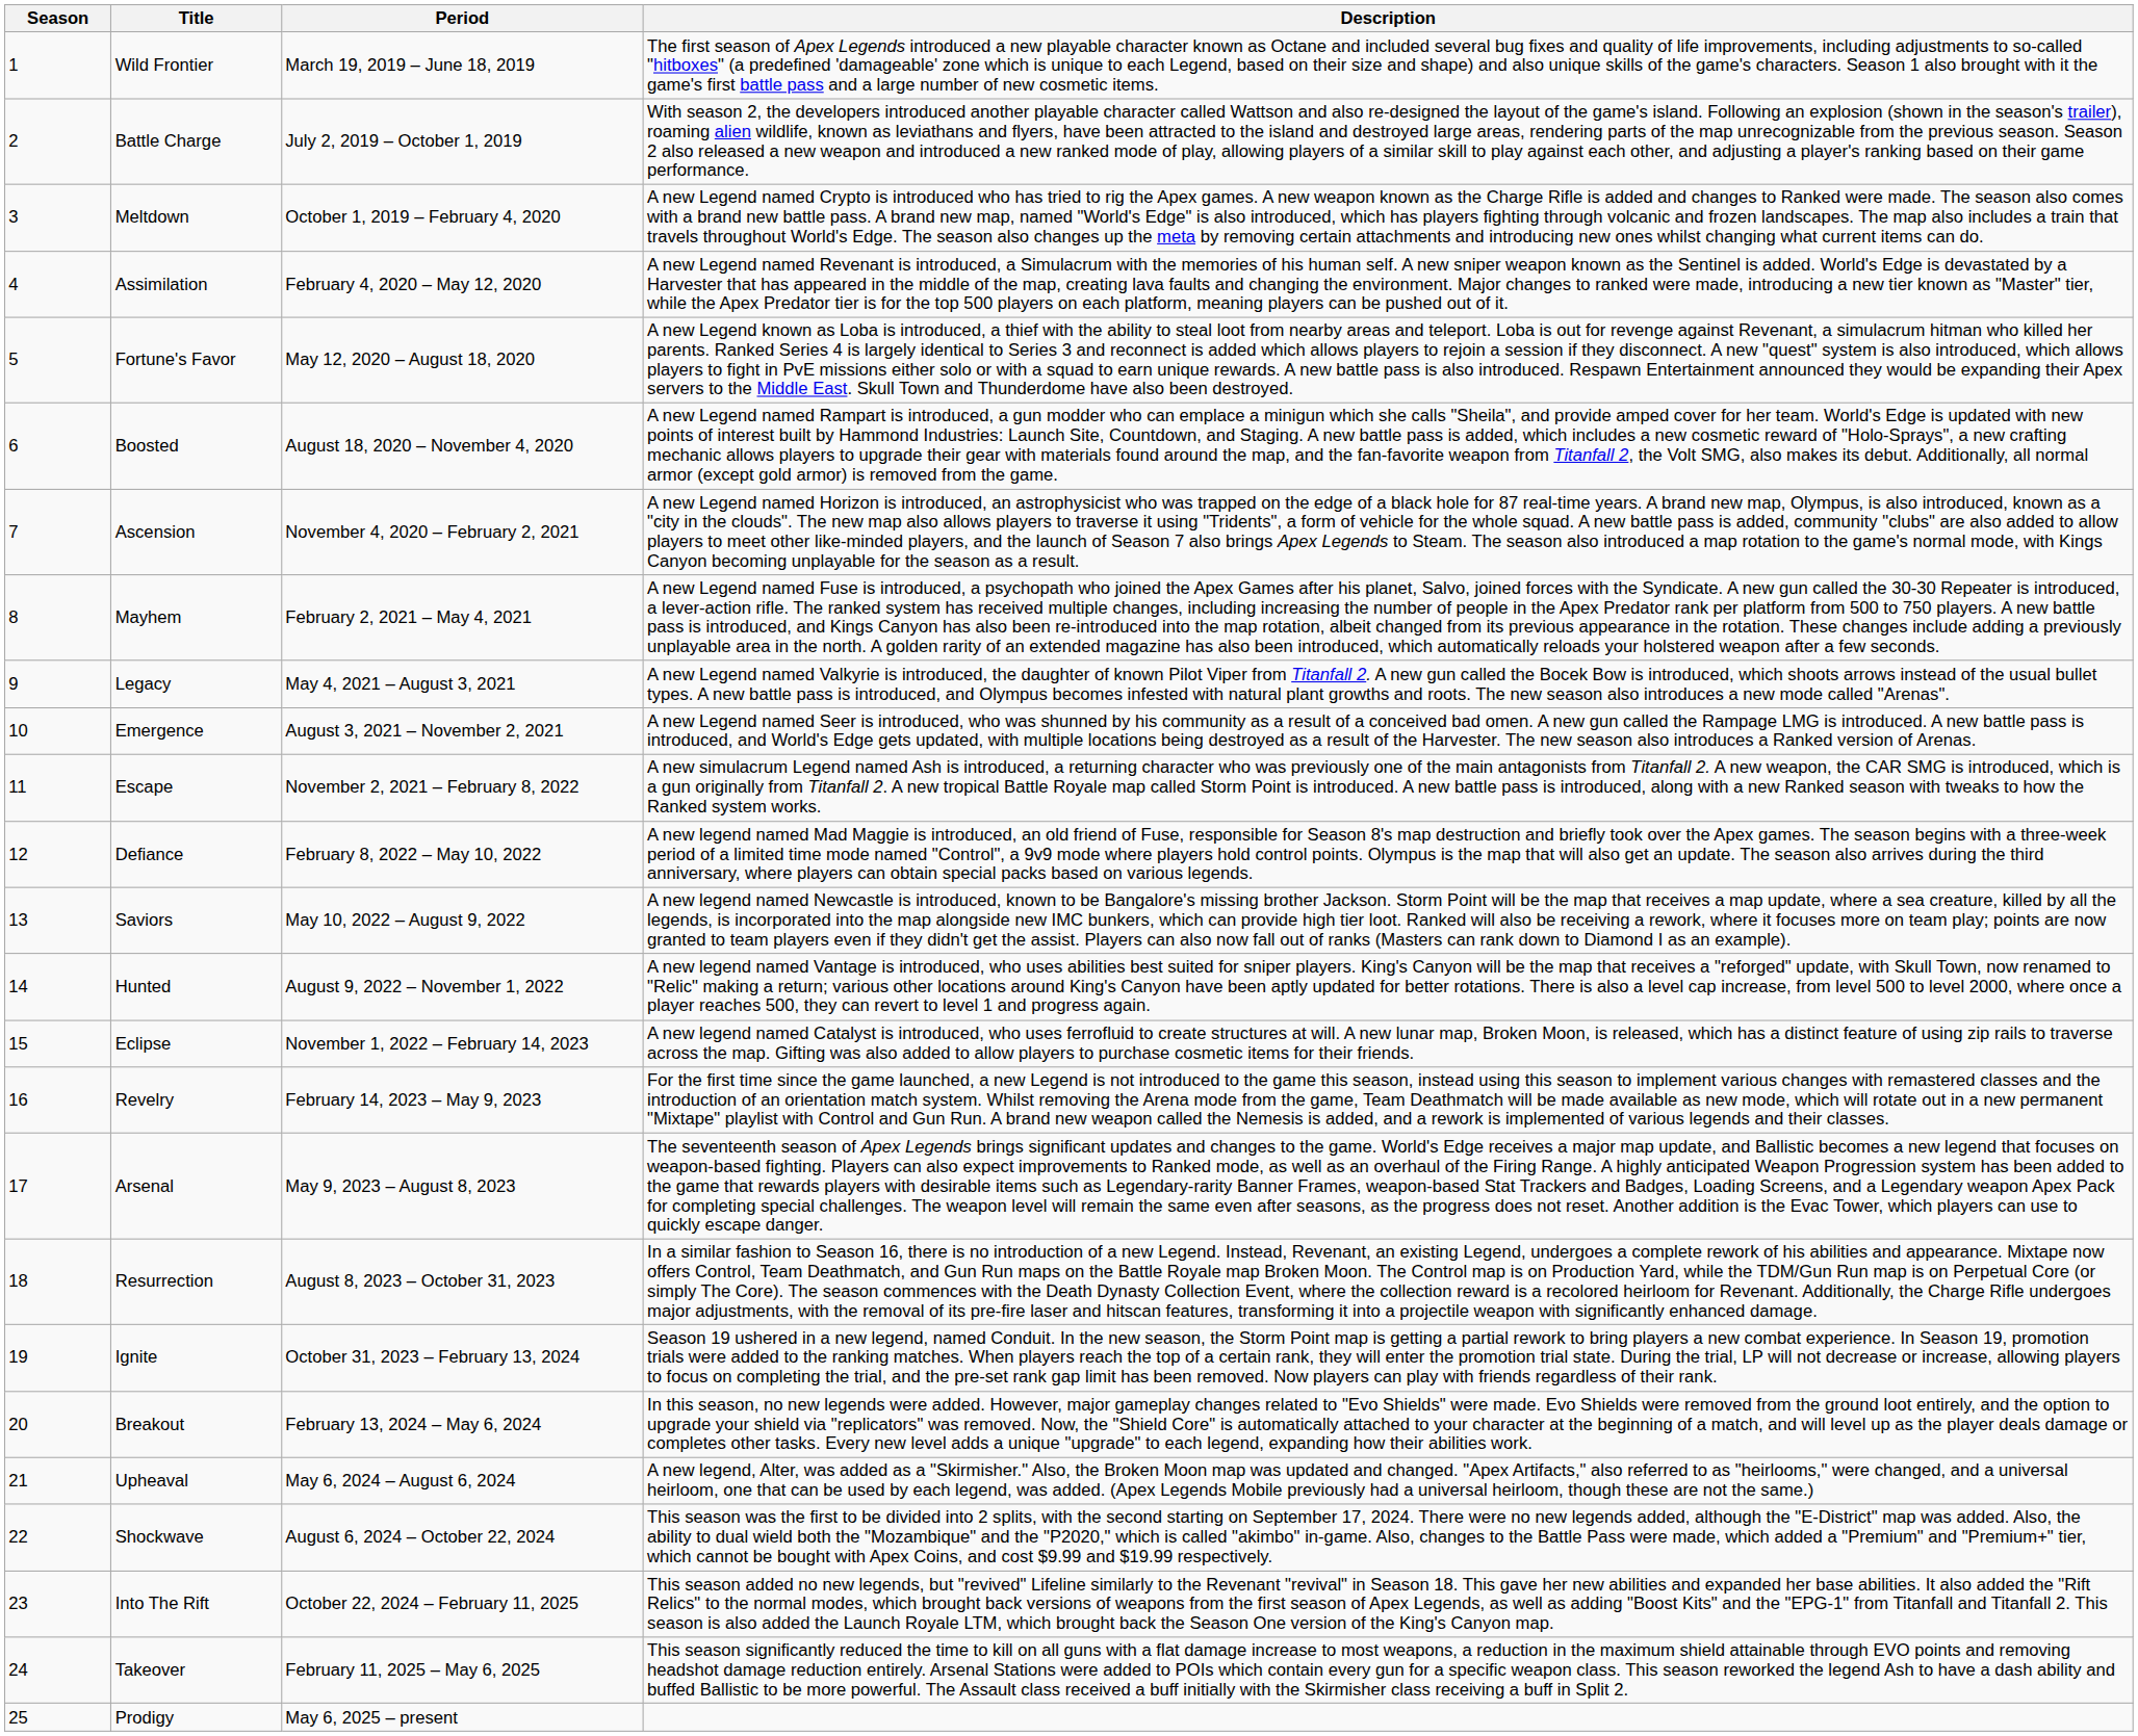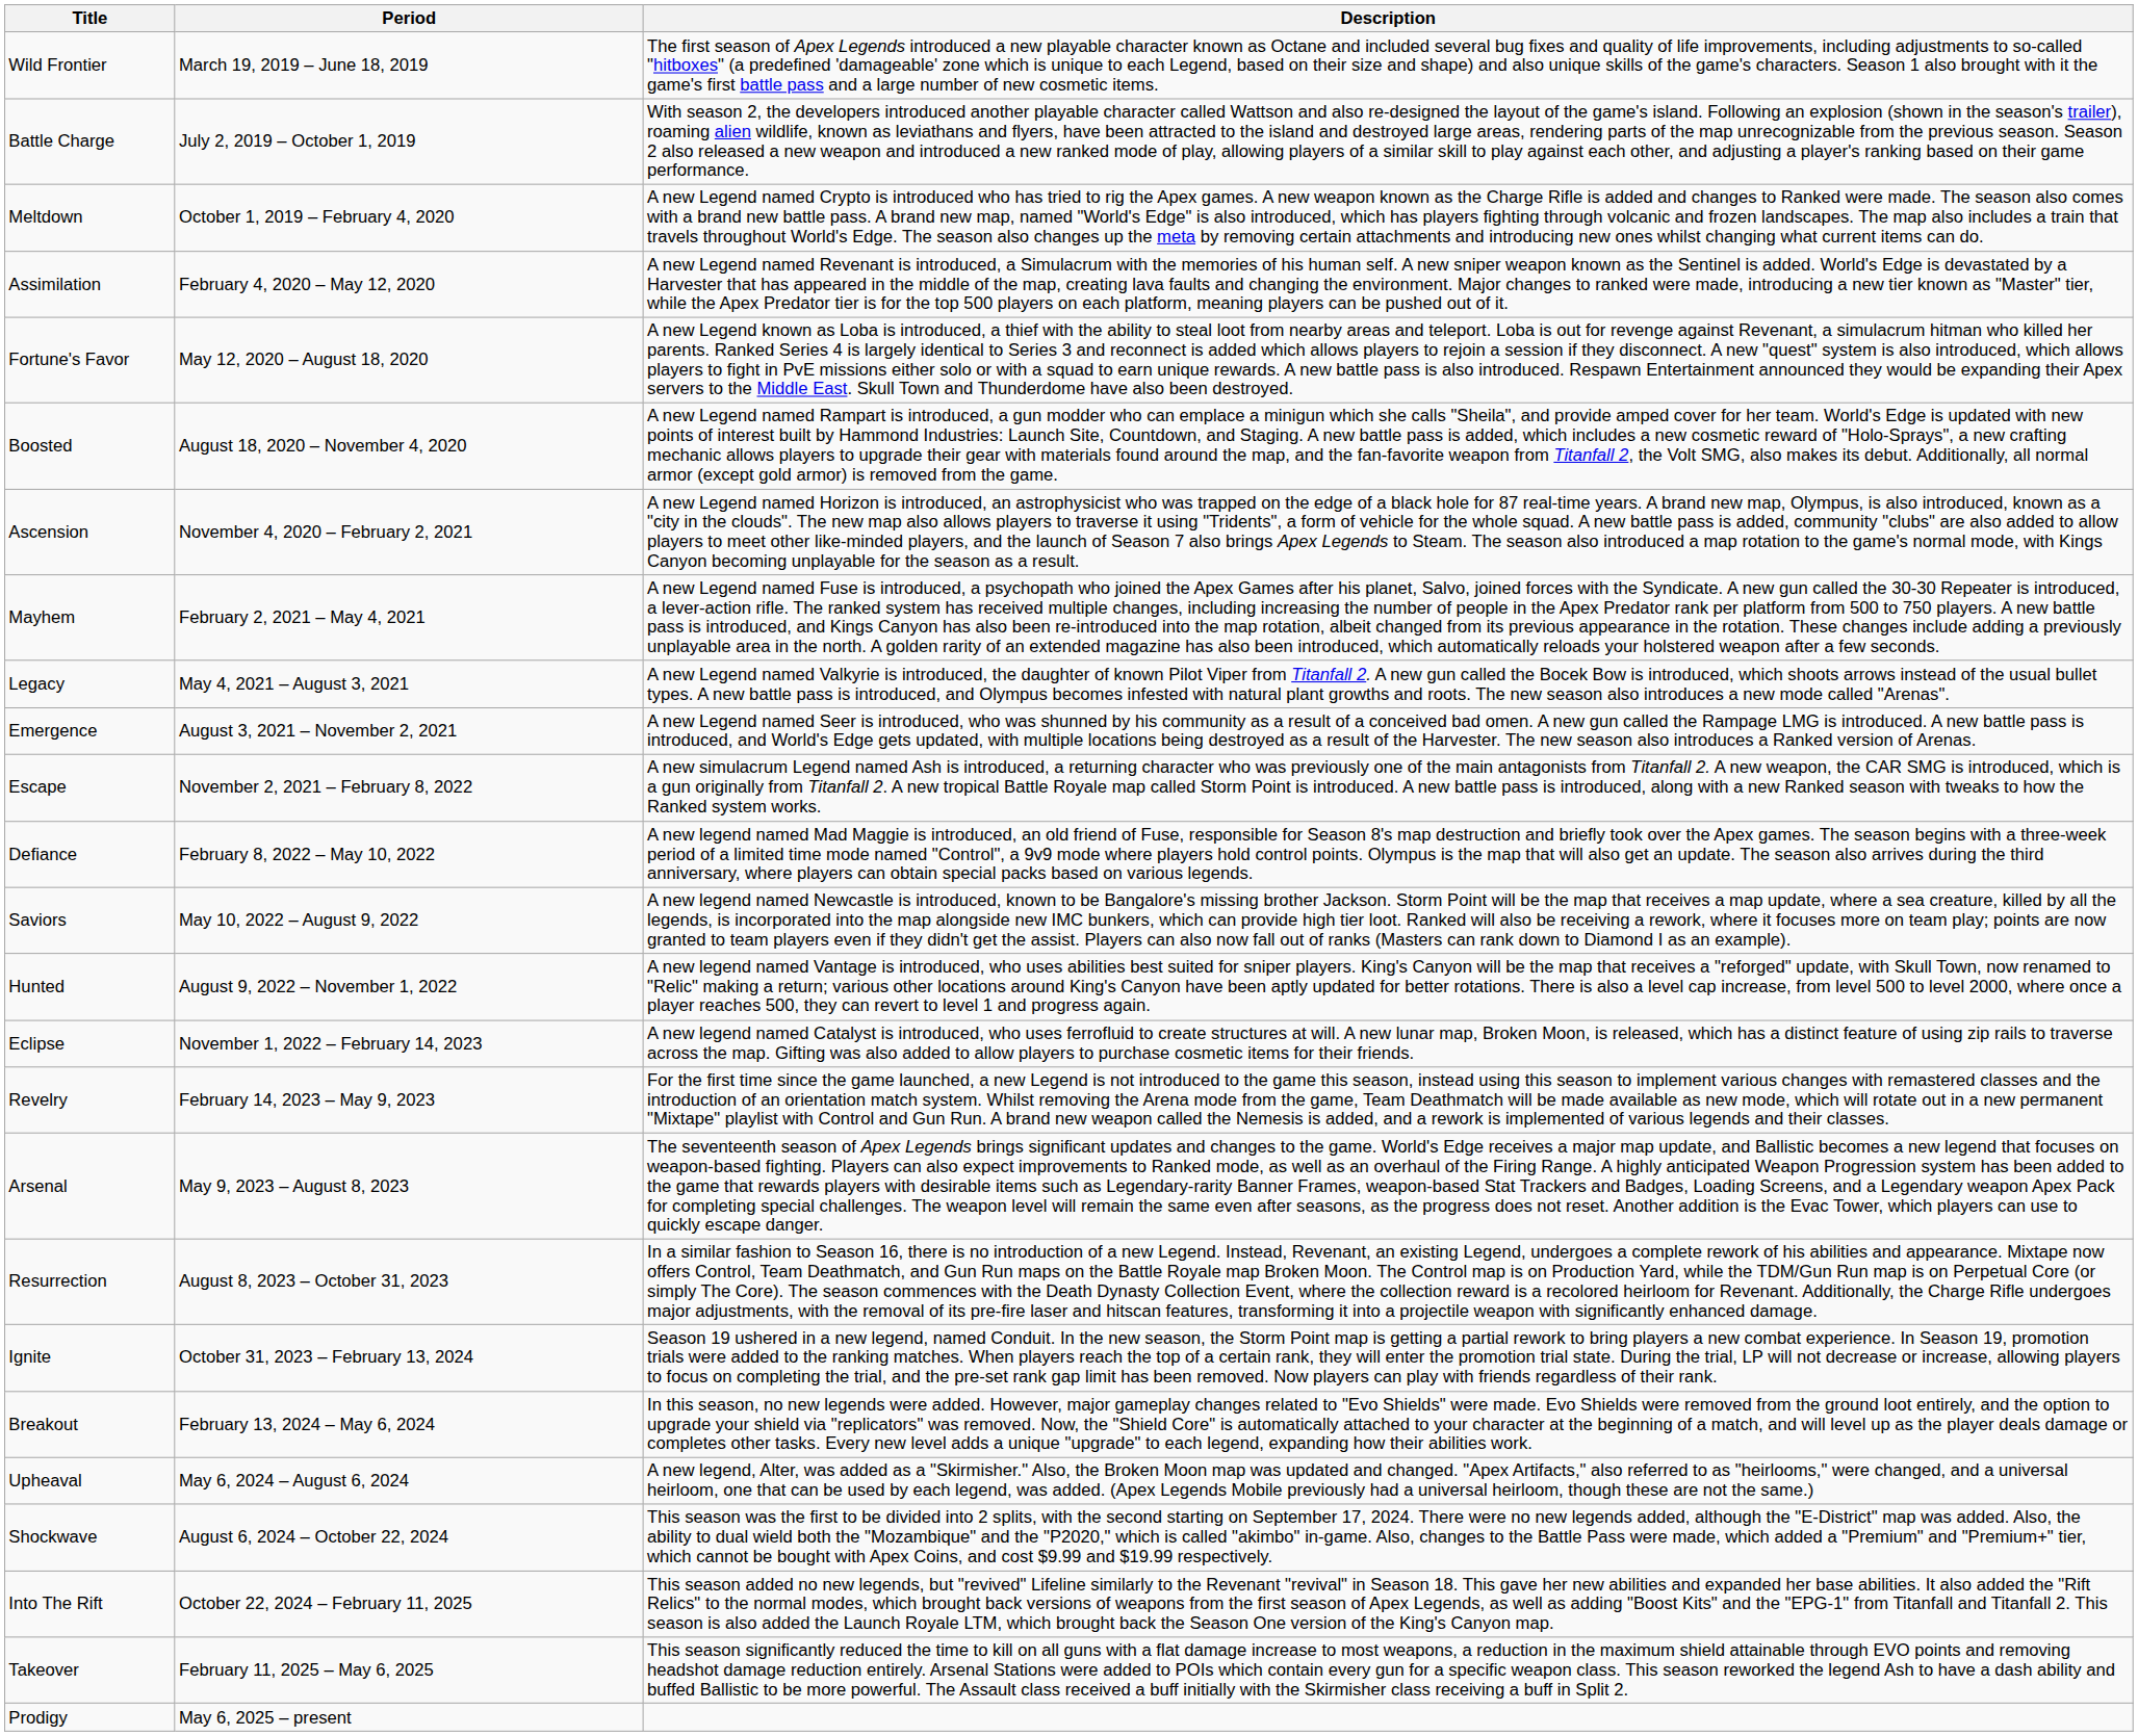- column: Season | 1 | 2 | 3 | 4 | 5 | 6 | 7 | 8 | 9 | 10 | 11 | 12 | 13 | 14 | 15 | 16 | 17 | 18 | 19 | 20 | 21 | 22 | 23 | 24 | 25
